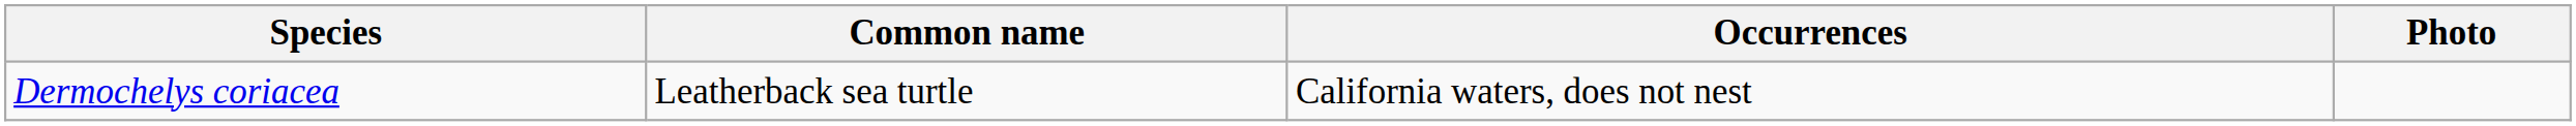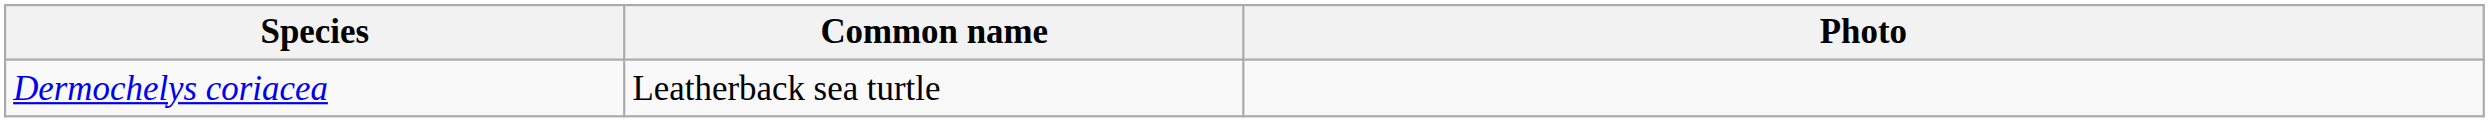- column: Occurrences | California waters, does not nest
